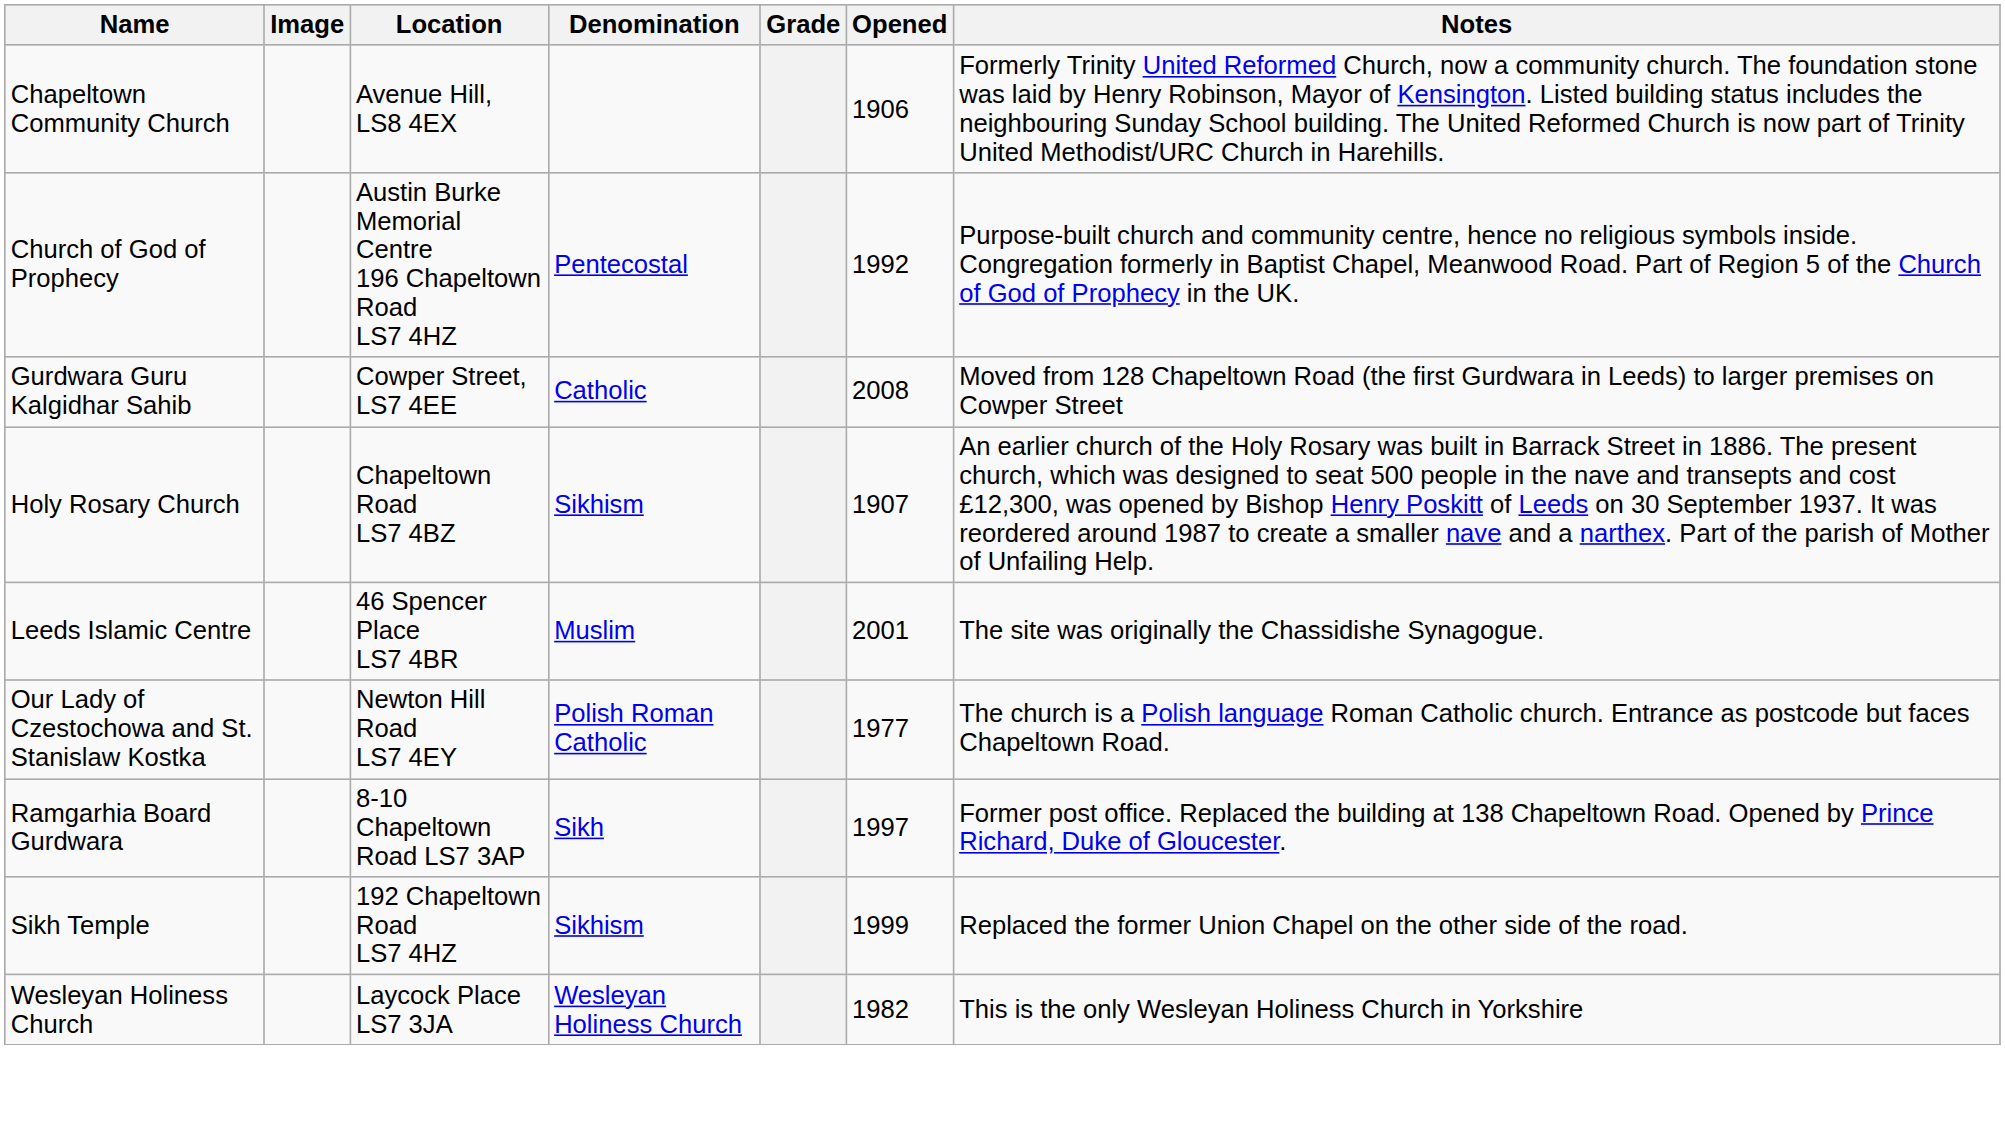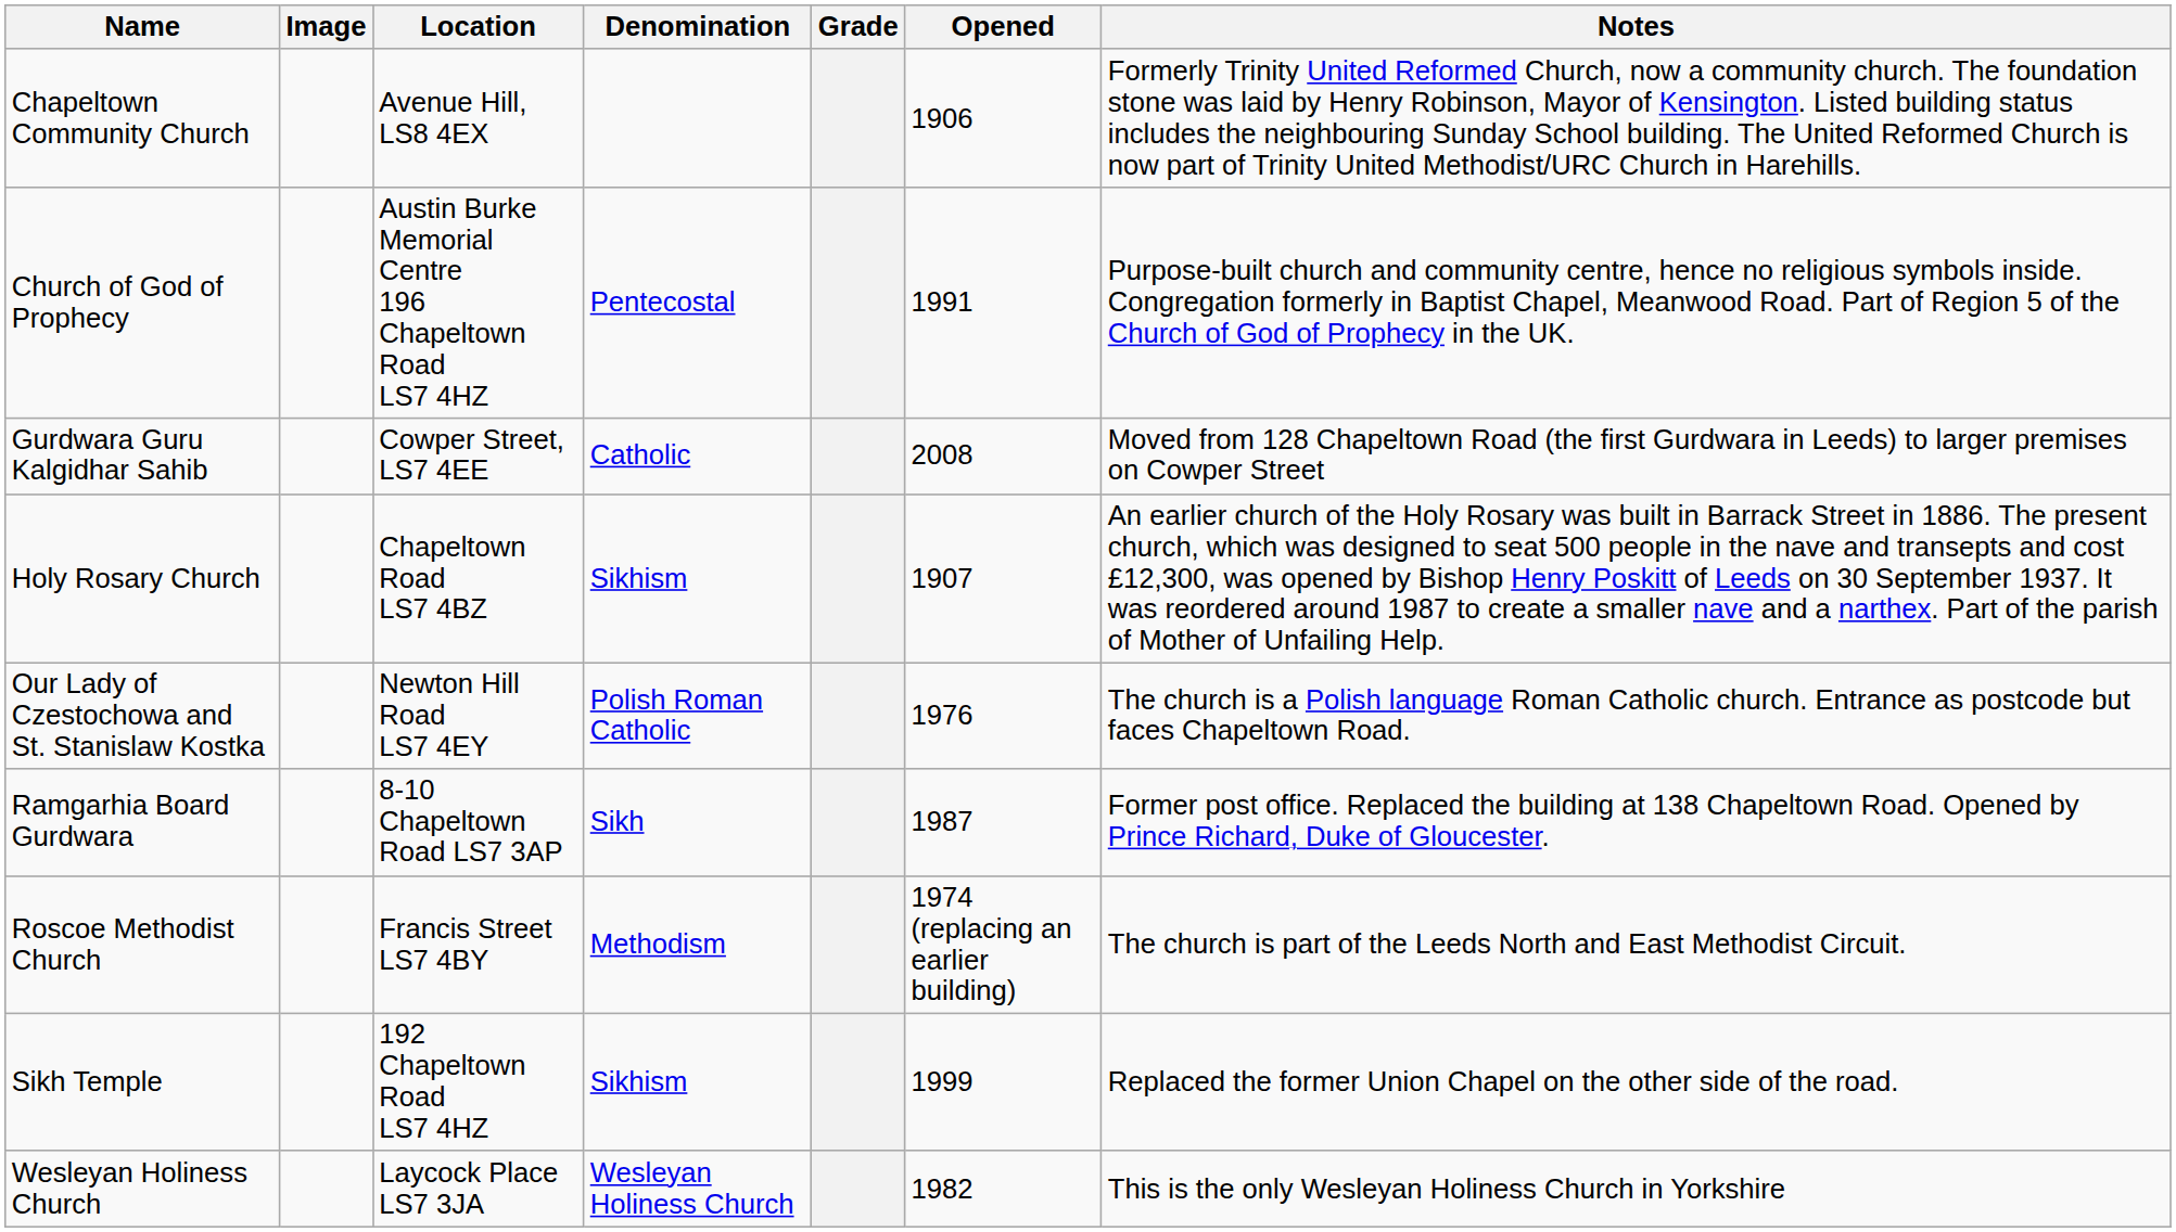Church of God of Prophecy | Opened: 1992 -> 1991
- row: Leeds Islamic Centre | 46 Spencer Place LS7 4BR | Muslim | 2001 | The site was originally the Chassidishe Synagogue.
Our Lady of Czestochowa and St. Stanislaw Kostka | Opened: 1977 -> 1976
Ramgarhia Board Gurdwara | Opened: 1997 -> 1987
+ row: Roscoe Methodist Church | Francis Street LS7 4BY | Methodism | 1974 (replacing an earlier building) | The church is part of the Leeds North and East Methodist Circuit.
